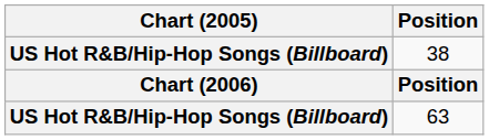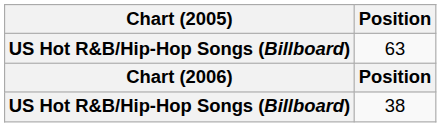rows swapped: 63 <-> 38
